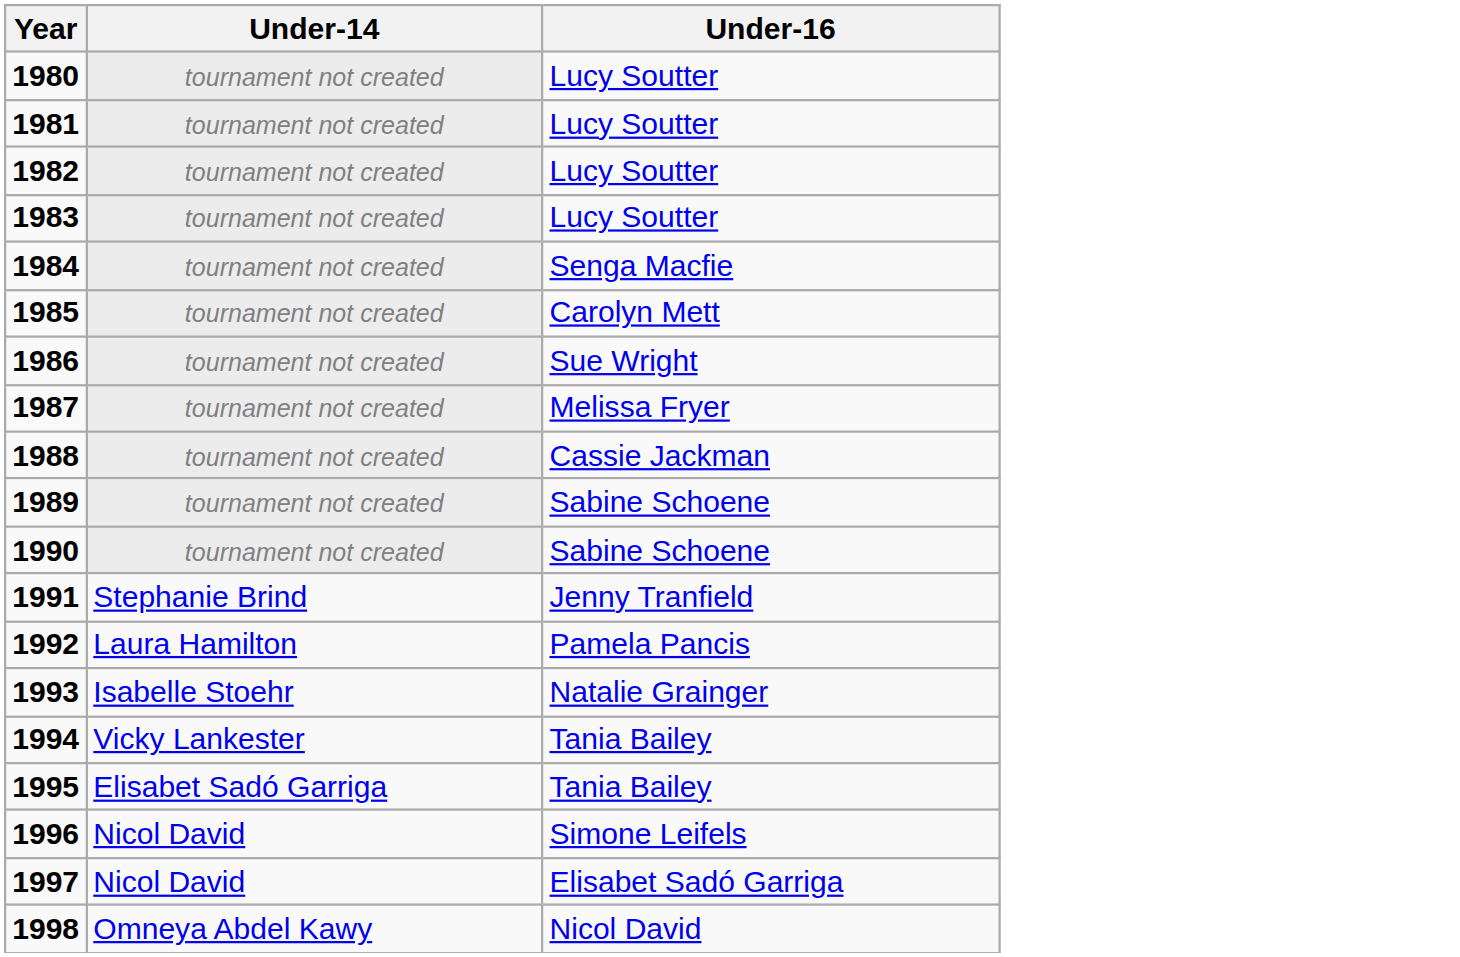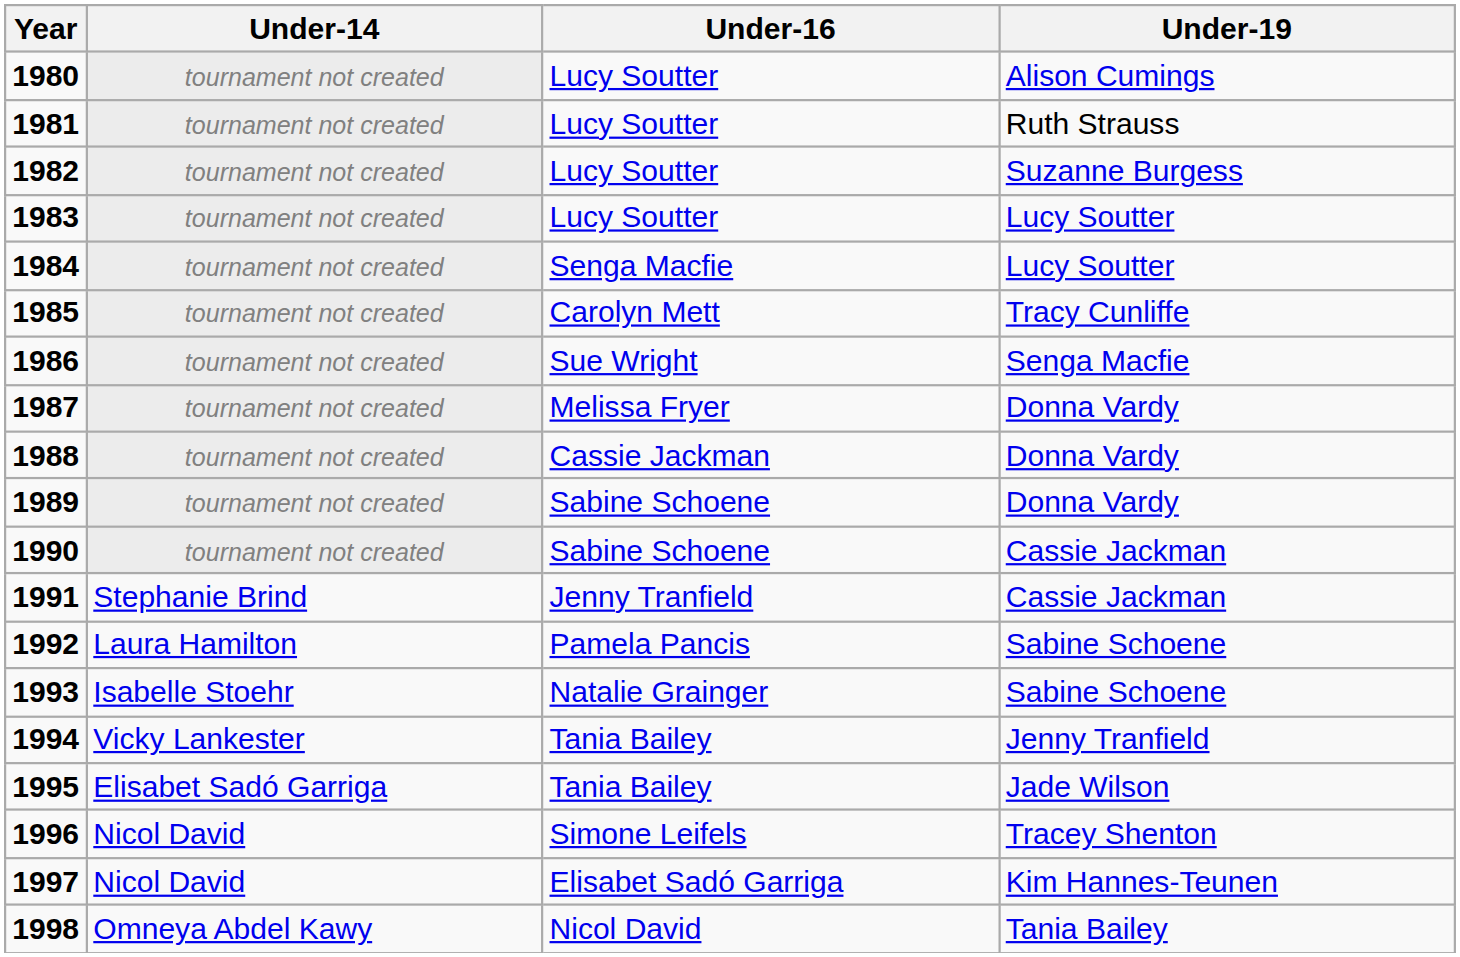+ column: Under-19 | Alison Cumings | Ruth Strauss | Suzanne Burgess | Lucy Soutter | Lucy Soutter | Tracy Cunliffe | Senga Macfie | Donna Vardy | Donna Vardy | Donna Vardy | Cassie Jackman | Cassie Jackman | Sabine Schoene | Sabine Schoene | Jenny Tranfield | Jade Wilson | Tracey Shenton | Kim Hannes-Teunen | Tania Bailey
